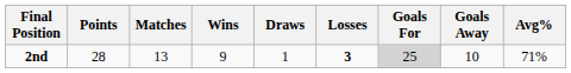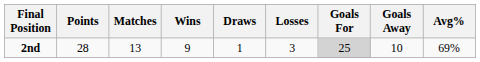2nd | Losses: bold -> normal
2nd | Avg%: 71% -> 69%
